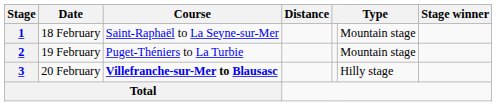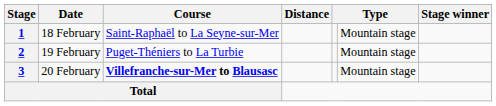3 | column 6: Hilly stage -> Mountain stage
